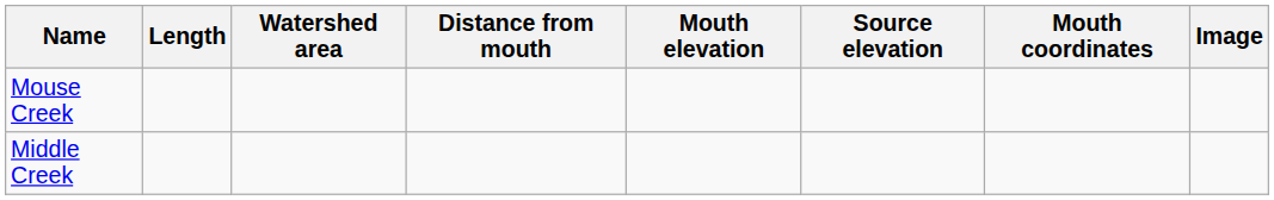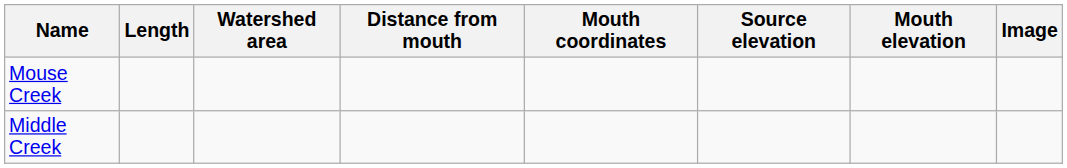columns swapped: Mouth elevation <-> Mouth coordinates
